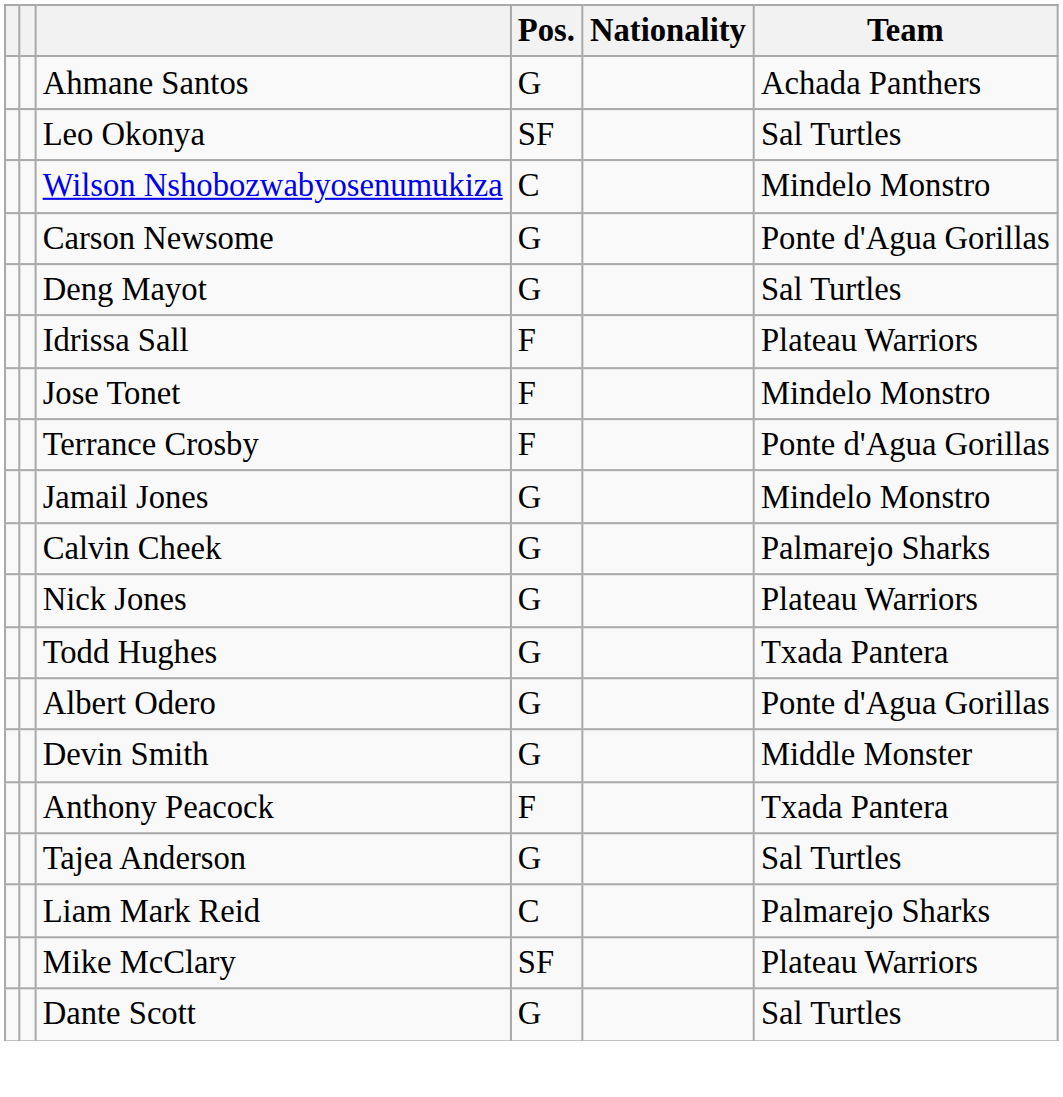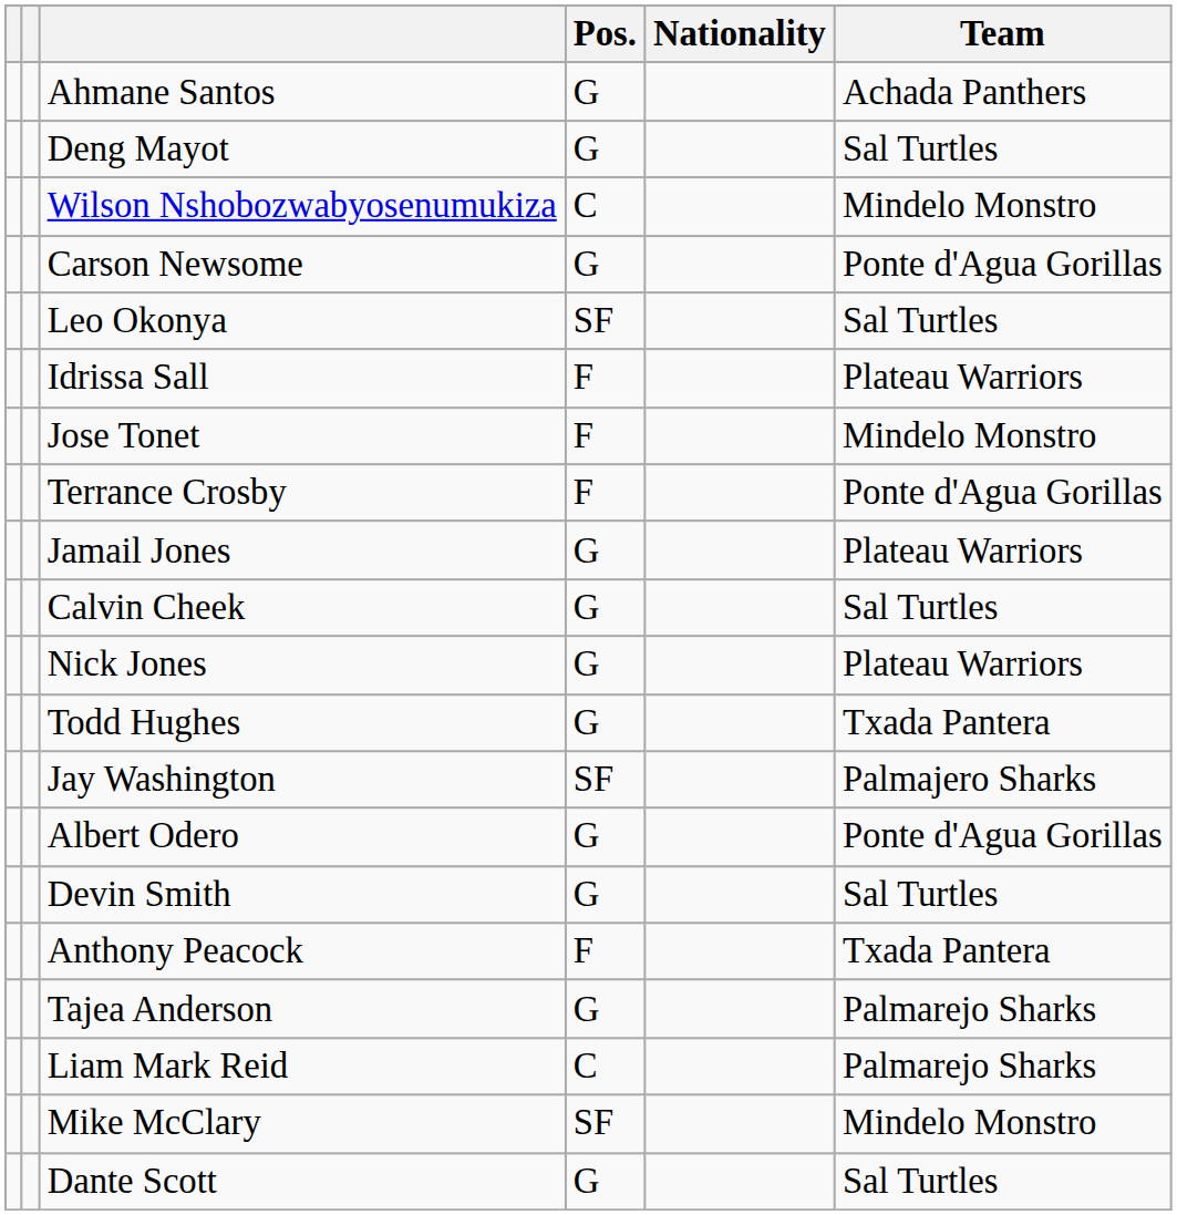rows swapped: Deng Mayot <-> Leo Okonya
Jamail Jones | Team: Mindelo Monstro -> Plateau Warriors
Calvin Cheek | Team: Palmarejo Sharks -> Sal Turtles
+ row: Jay Washington | SF | Palmajero Sharks
Devin Smith | Team: Middle Monster -> Sal Turtles
Tajea Anderson | Team: Sal Turtles -> Palmarejo Sharks
Mike McClary | Team: Plateau Warriors -> Mindelo Monstro
